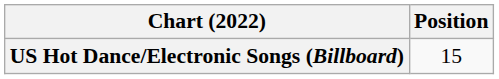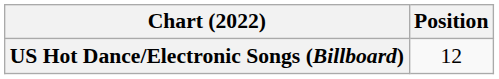US Hot Dance/Electronic Songs (Billboard) | Position: 15 -> 12
